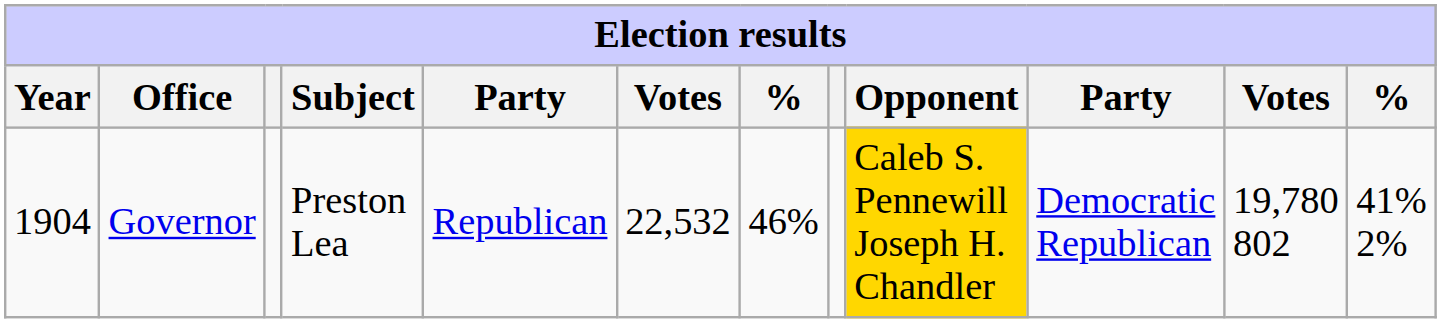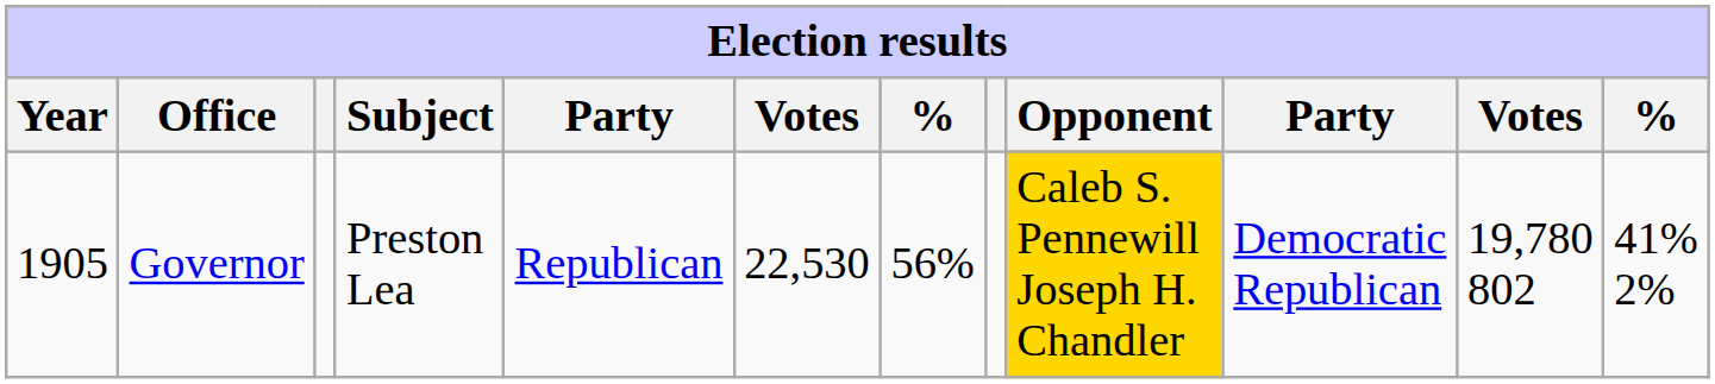Governor | Year: 1904 -> 1905
Governor | column 6: 22,532 -> 22,530
Governor | column 7: 46% -> 56%
